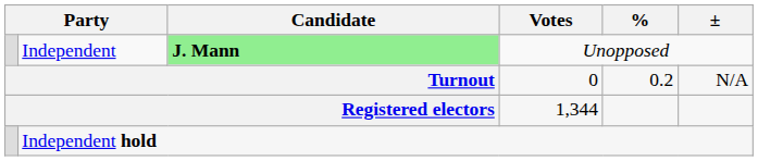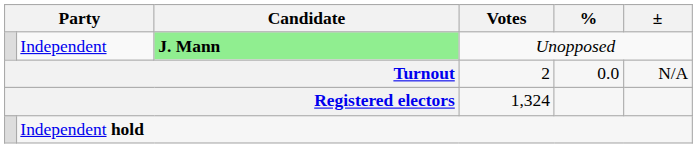Turnout | Votes: 0 -> 2
Turnout | %: 0.2 -> 0.0
Registered electors | Votes: 1,344 -> 1,324
